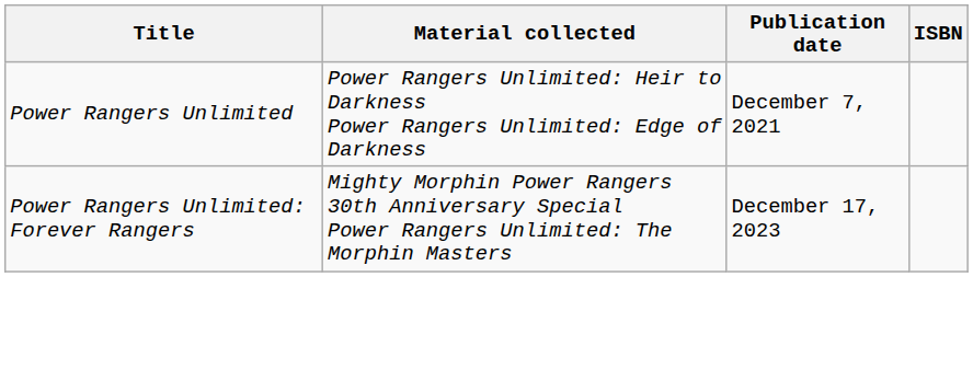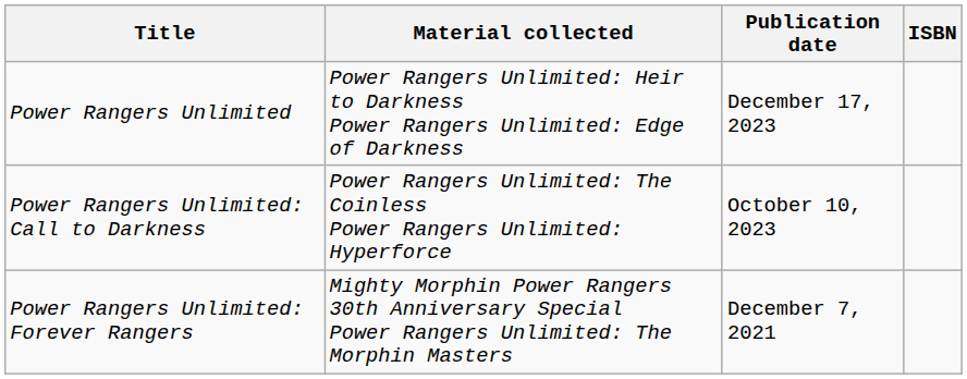Power Rangers Unlimited | Publication date: December 7, 2021 -> December 17, 2023
+ row: Power Rangers Unlimited: Call to Darkness | Power Rangers Unlimited: The Coinless Power Rangers Unlimited: Hyperforce | October 10, 2023
Power Rangers Unlimited: Forever Rangers | Publication date: December 17, 2023 -> December 7, 2021
